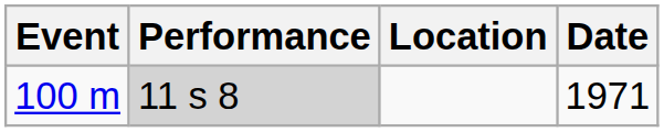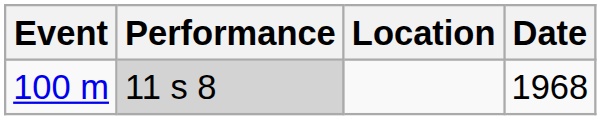100 m | Date: 1971 -> 1968
